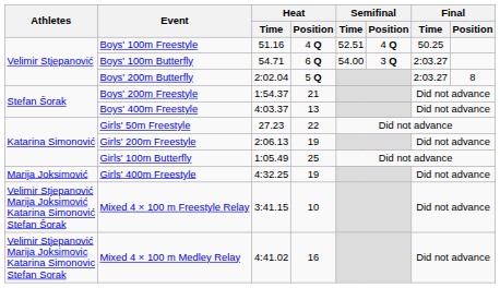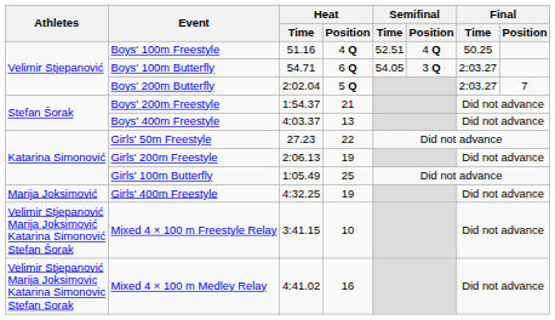Boys' 100m Butterfly | Semifinal / Time: 54.00 -> 54.05
Boys' 200m Butterfly | Final / Position: 8 -> 7
